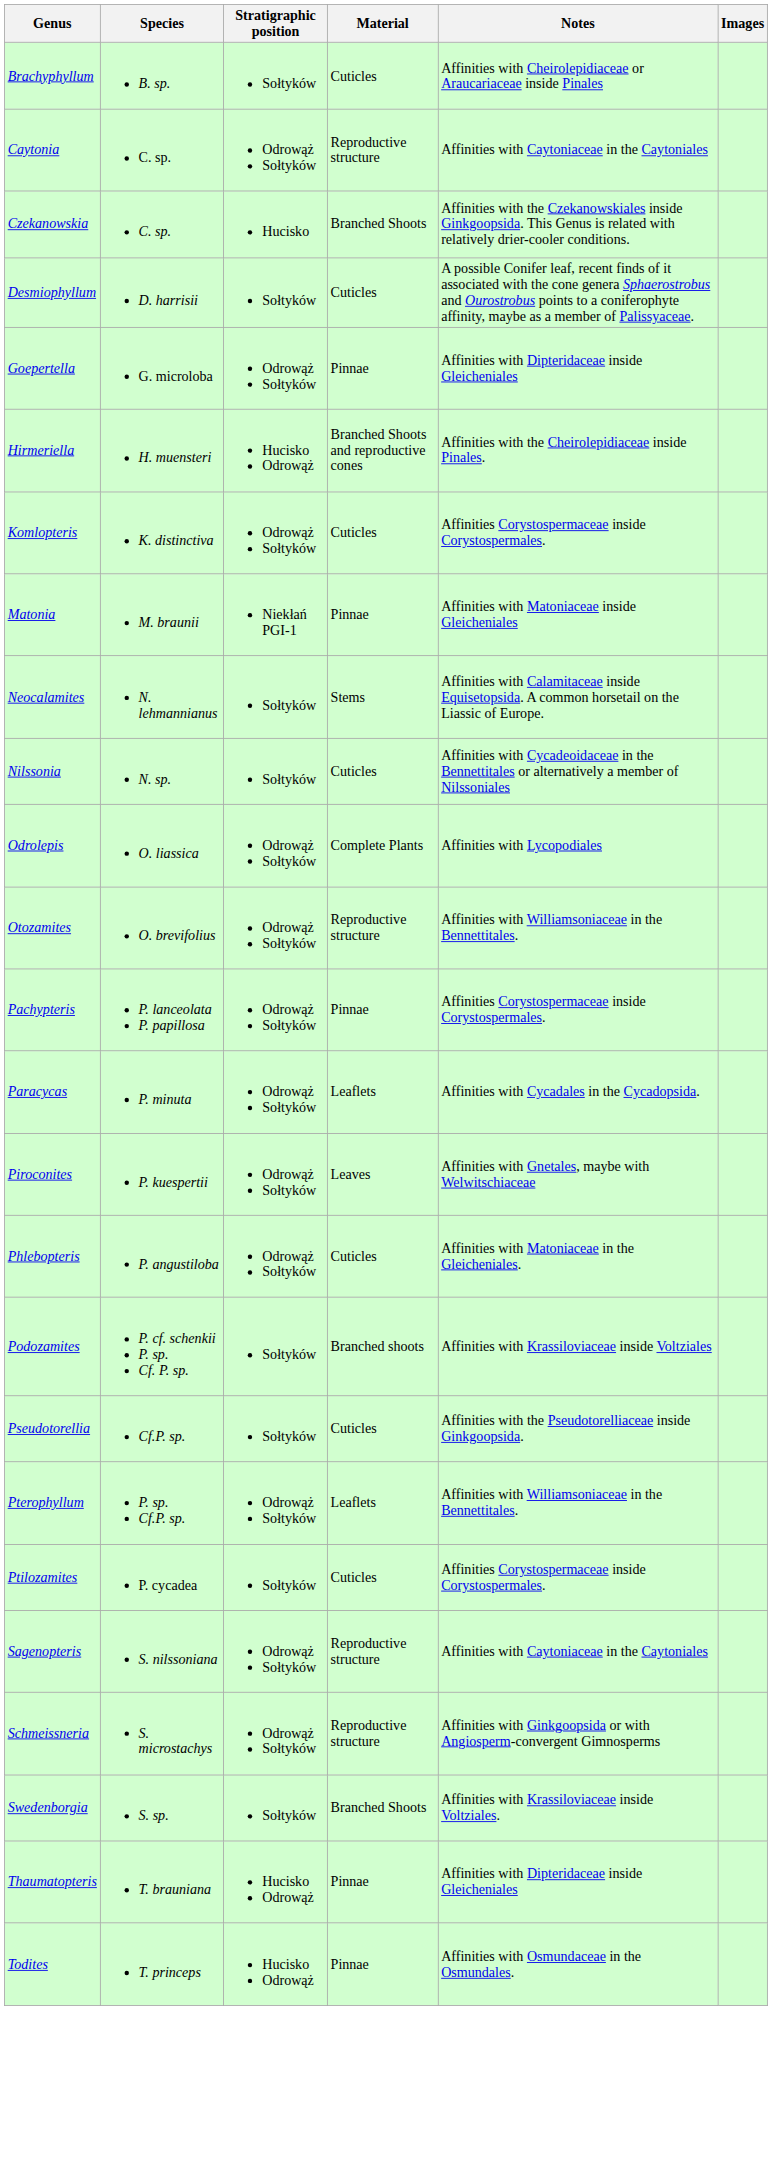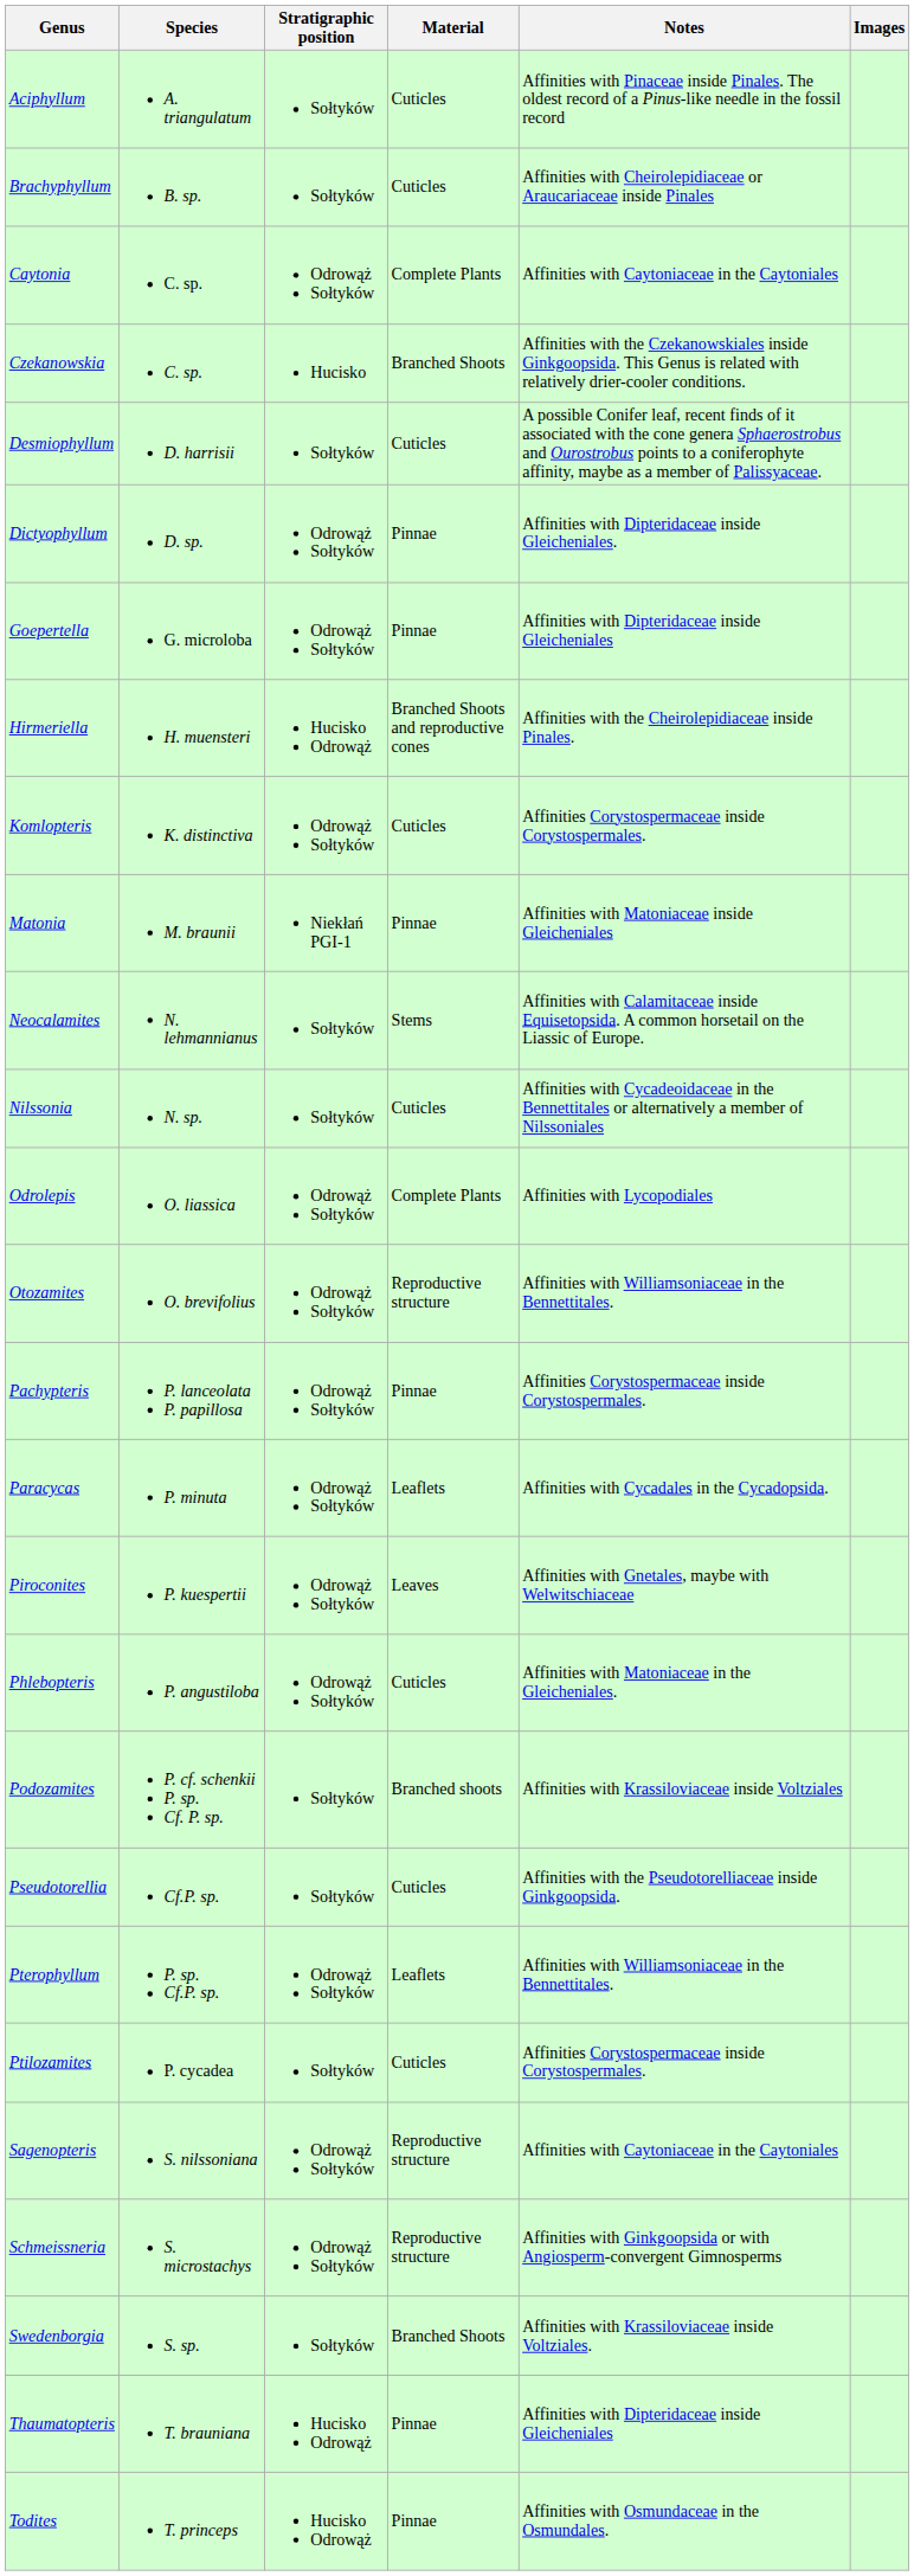+ row: Aciphyllum | A. triangulatum | Sołtyków | Cuticles | Affinities with Pinaceae inside Pinales. The oldest record of a Pinus-like needle in the fossil record
Caytonia | Material: Reproductive structure -> Complete Plants
+ row: Dictyophyllum | D. sp. | Odrowąż Sołtyków | Pinnae | Affinities with Dipteridaceae inside Gleicheniales.
